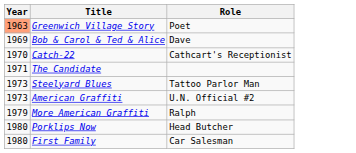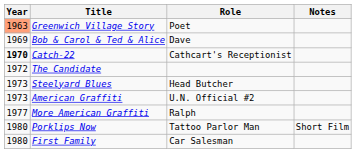+ column: Notes | Short Film
Catch-22 | Year: normal -> bold
The Candidate | Year: 1971 -> 1972
Steelyard Blues | Role: Tattoo Parlor Man -> Head Butcher
More American Graffiti | Year: 1979 -> 1977
Porklips Now | Role: Head Butcher -> Tattoo Parlor Man
